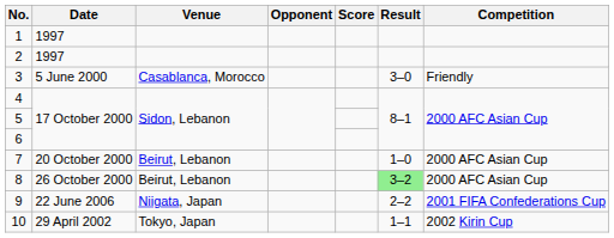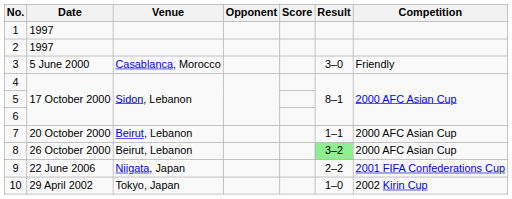7 | Result: 1–0 -> 1–1
10 | Result: 1–1 -> 1–0
